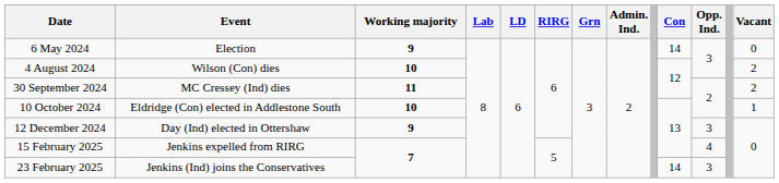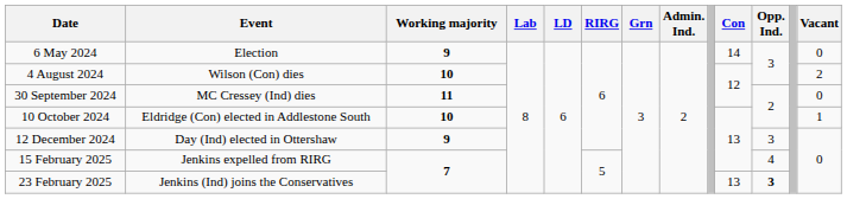30 September 2024 | Vacant: 2 -> 0
23 February 2025 | Con: 14 -> 13
23 February 2025 | Opp. Ind.: normal -> bold
